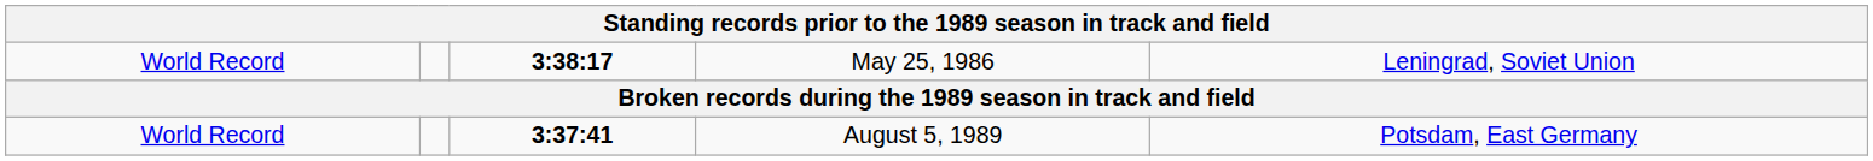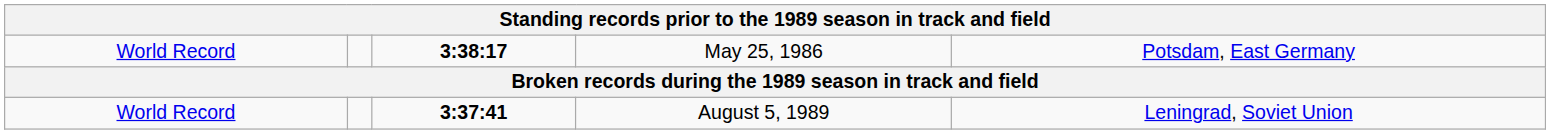May 25, 1986 | column 5: Leningrad, Soviet Union -> Potsdam, East Germany
August 5, 1989 | column 5: Potsdam, East Germany -> Leningrad, Soviet Union
